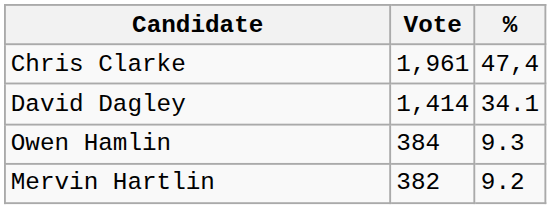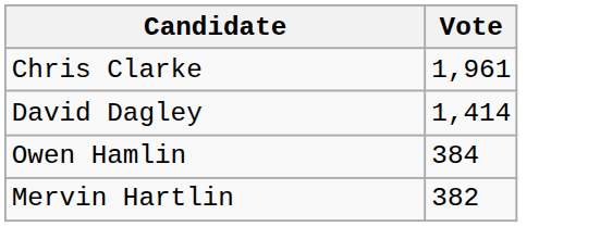- column: % | 47,4 | 34.1 | 9.3 | 9.2
